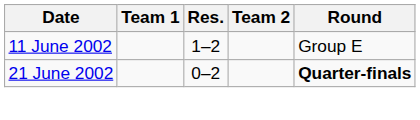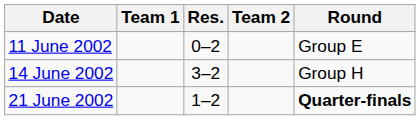11 June 2002 | Res.: 1–2 -> 0–2
+ row: 14 June 2002 | 3–2 | Group H
21 June 2002 | Res.: 0–2 -> 1–2
